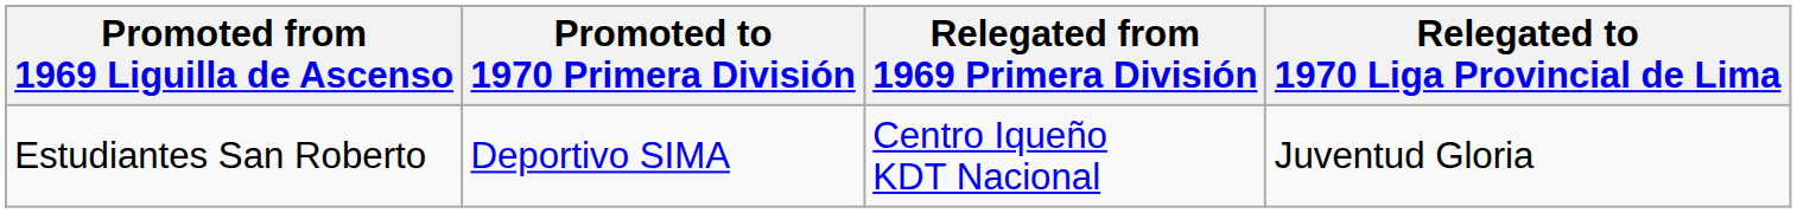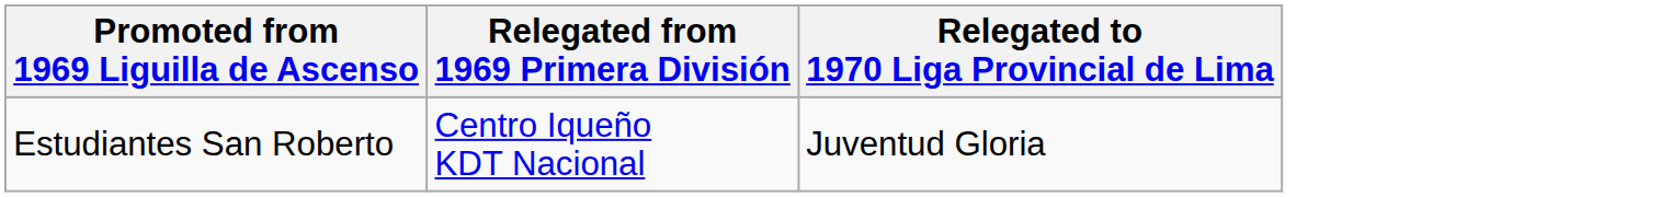- column: Promoted to 1970 Primera División | Deportivo SIMA
